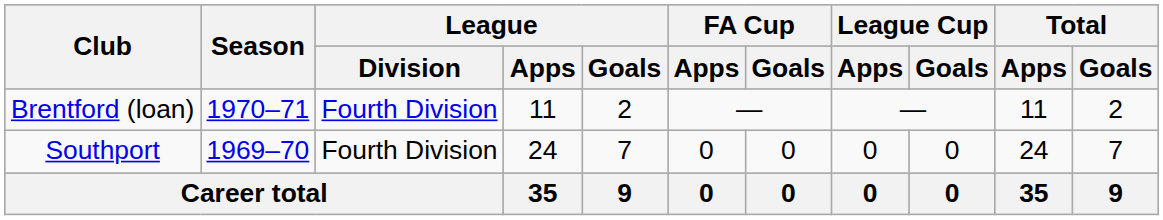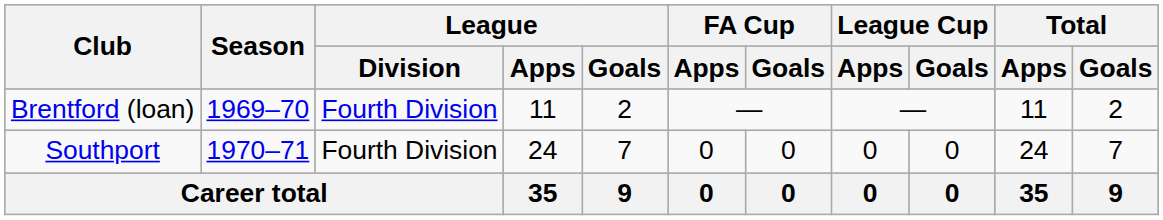Brentford (loan) | Season: 1970–71 -> 1969–70
Southport | Season: 1969–70 -> 1970–71
